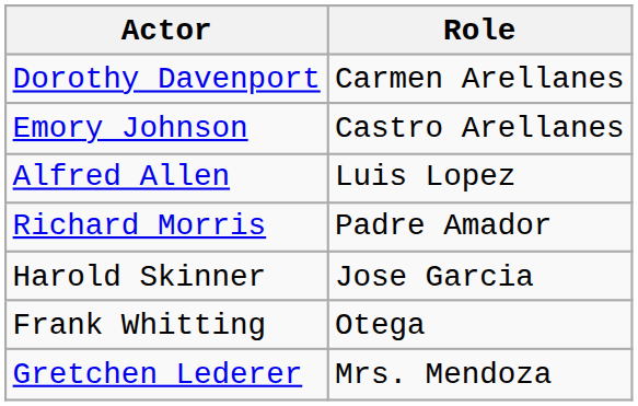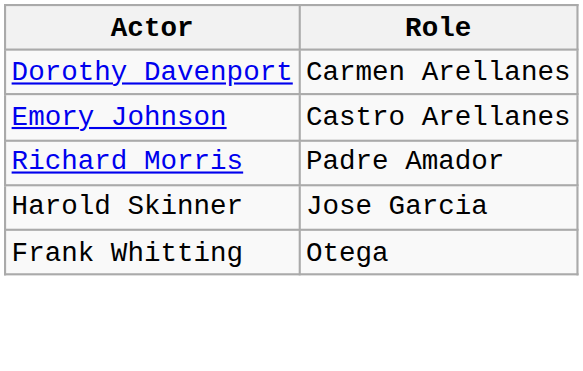- row: Alfred Allen | Luis Lopez
- row: Gretchen Lederer | Mrs. Mendoza
